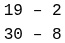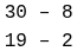rows swapped: 19 – 2 <-> 30 – 8
